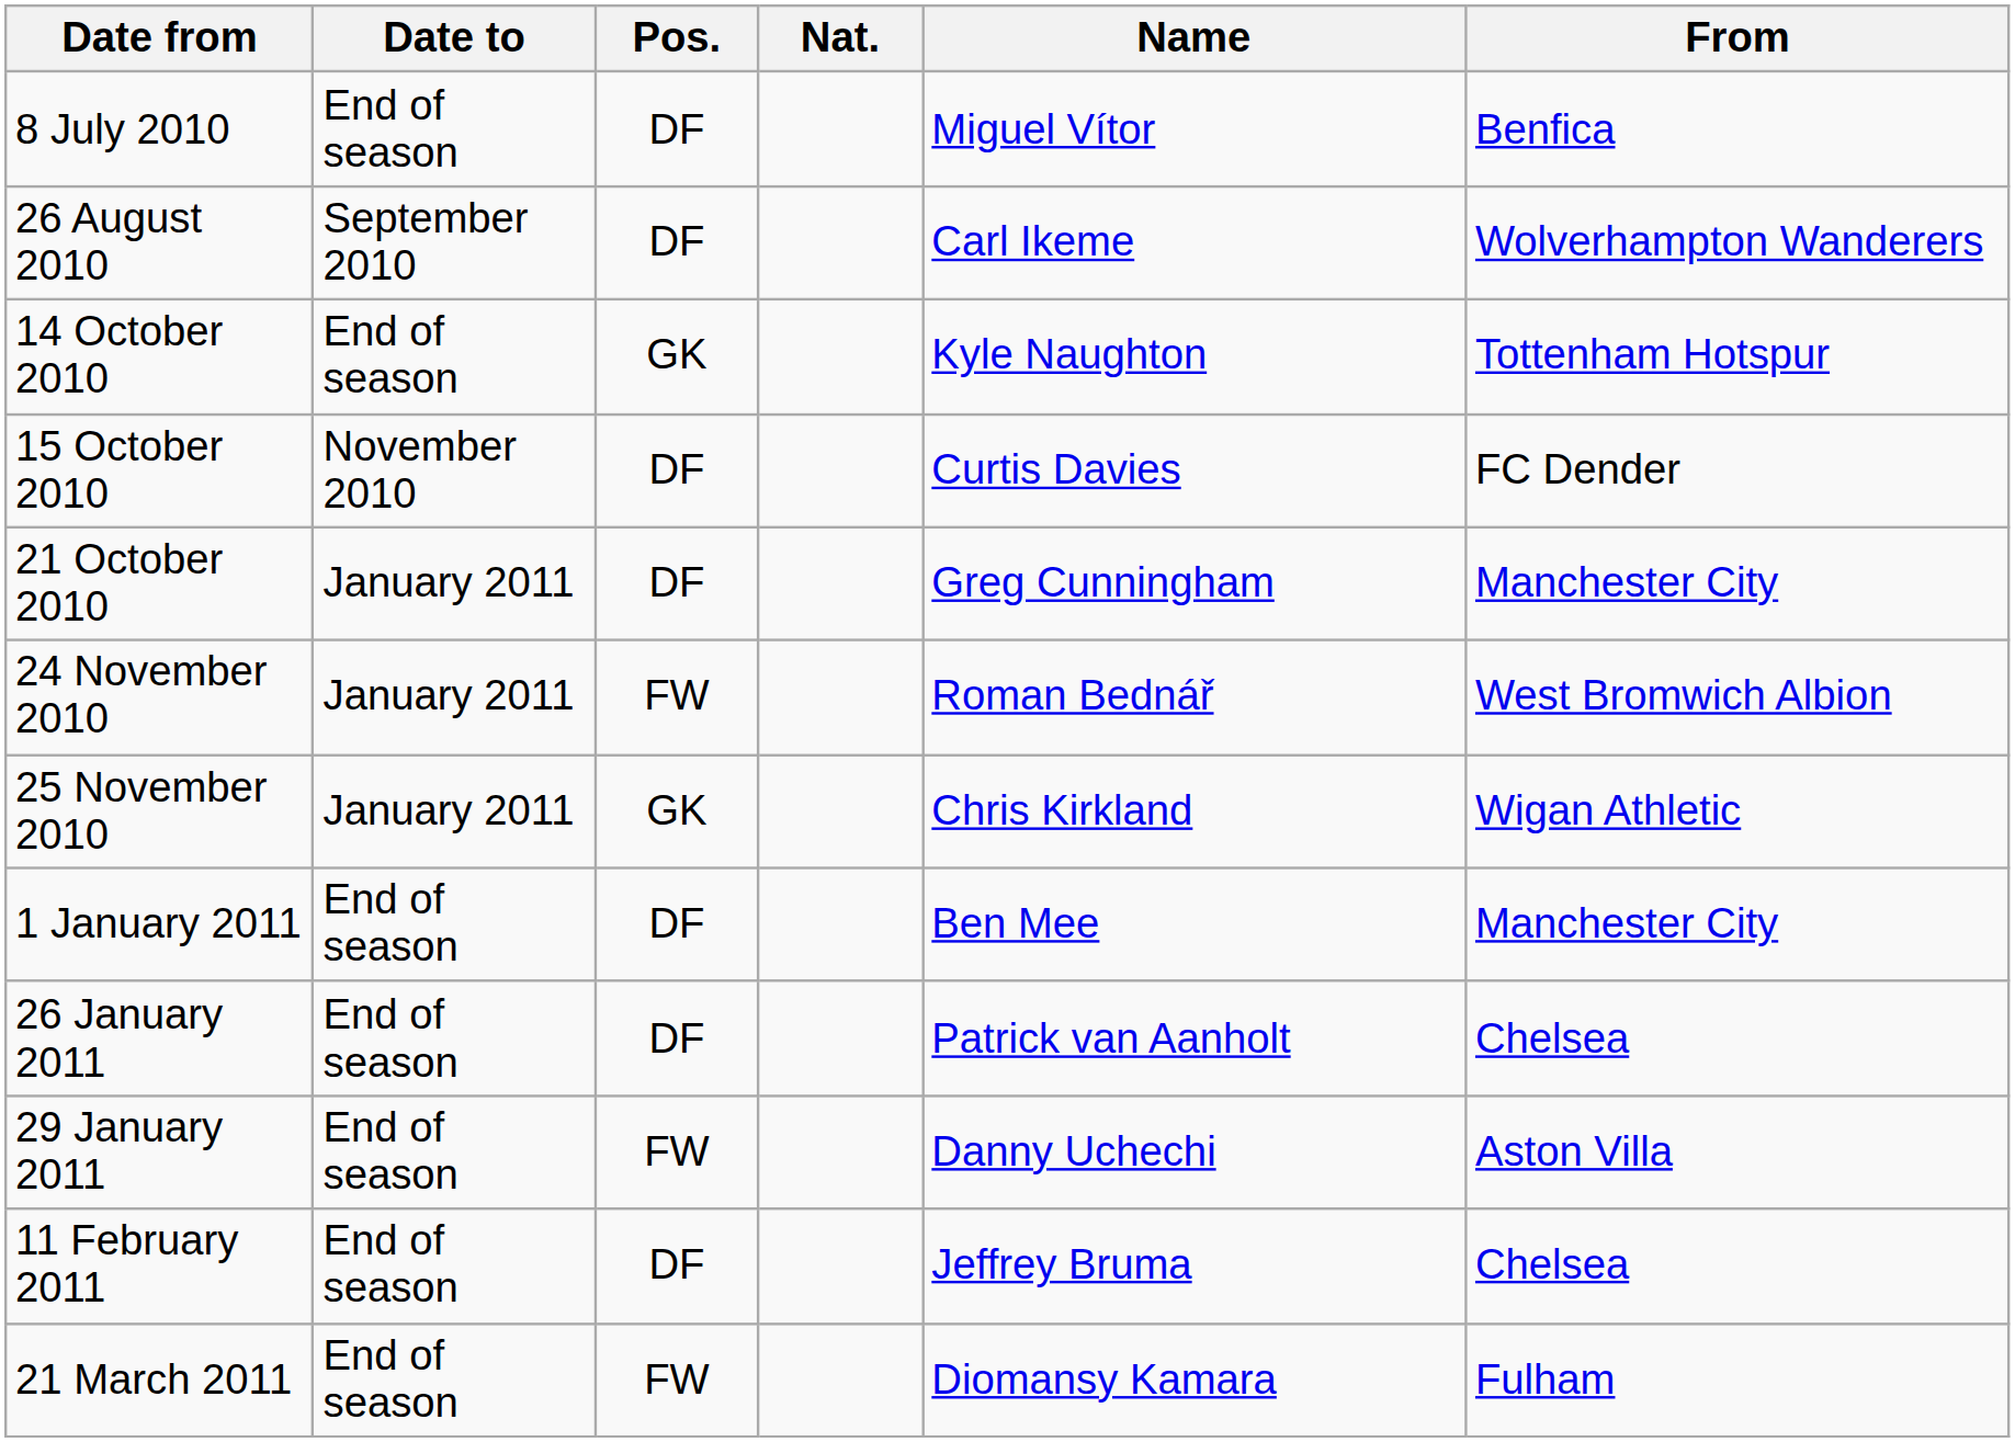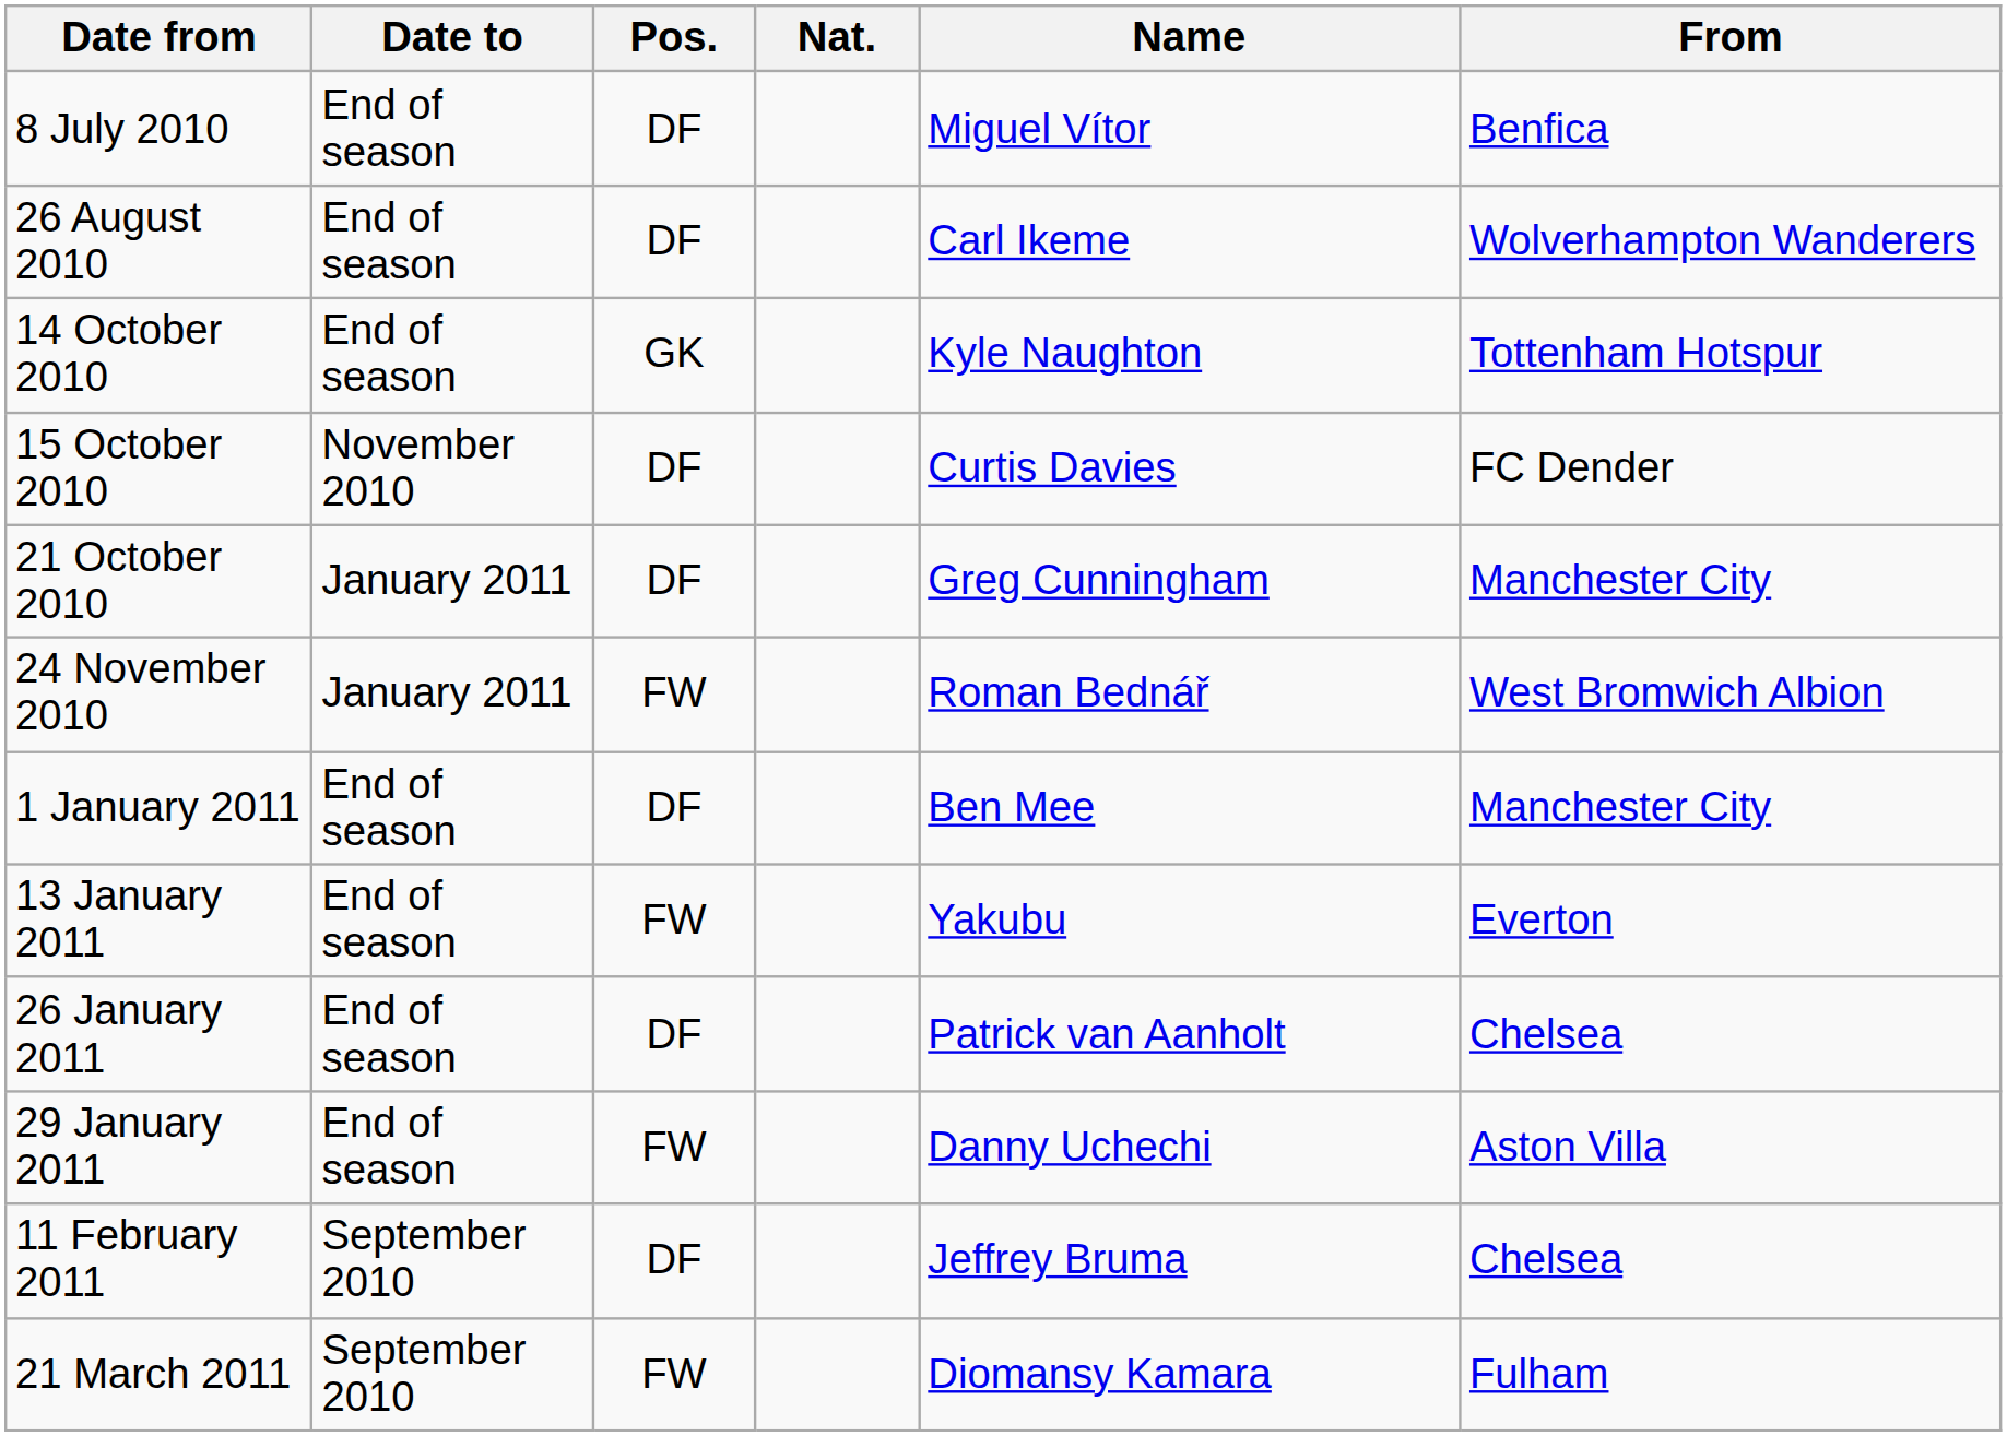26 August 2010 | Date to: September 2010 -> End of season
- row: 25 November 2010 | January 2011 | GK | Chris Kirkland | Wigan Athletic
+ row: 13 January 2011 | End of season | FW | Yakubu | Everton
11 February 2011 | Date to: End of season -> September 2010
21 March 2011 | Date to: End of season -> September 2010
